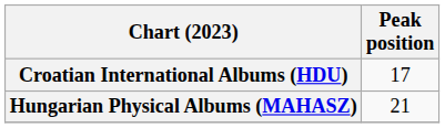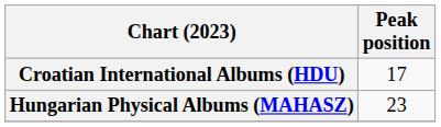Hungarian Physical Albums (MAHASZ) | Peak position: 21 -> 23
